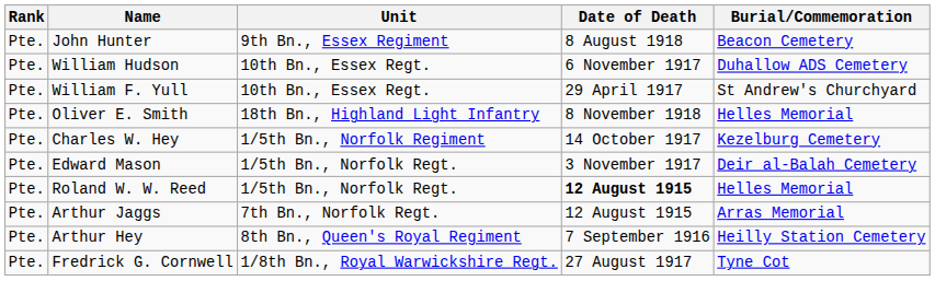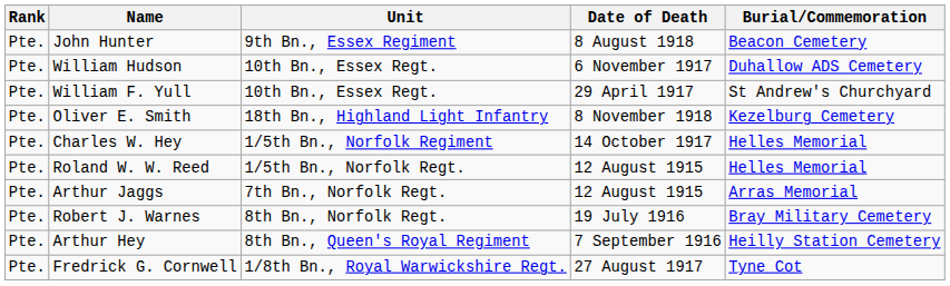Oliver E. Smith | Burial/Commemoration: Helles Memorial -> Kezelburg Cemetery
Charles W. Hey | Burial/Commemoration: Kezelburg Cemetery -> Helles Memorial
- row: Pte. | Edward Mason | 1/5th Bn., Norfolk Regt. | 3 November 1917 | Deir al-Balah Cemetery
Roland W. W. Reed | Date of Death: bold -> normal
+ row: Pte. | Robert J. Warnes | 8th Bn., Norfolk Regt. | 19 July 1916 | Bray Military Cemetery
